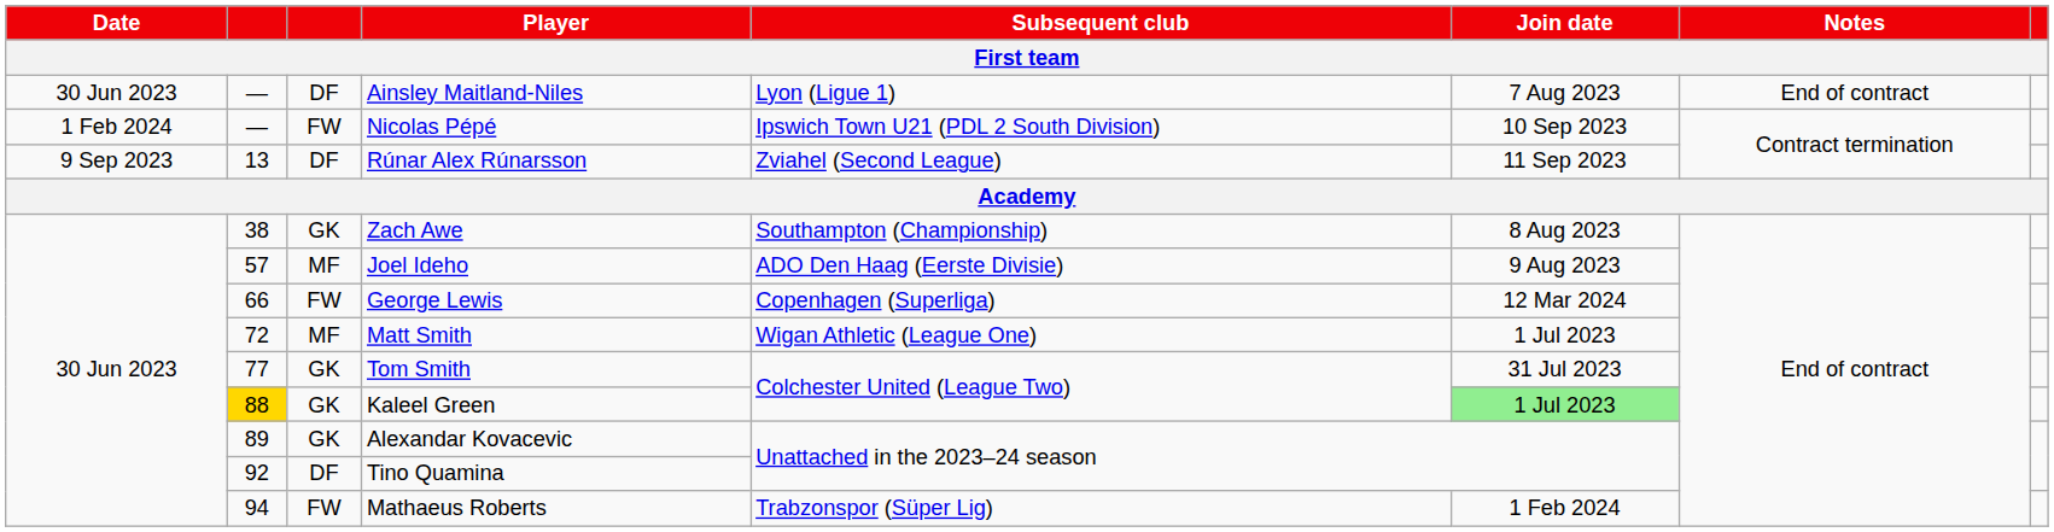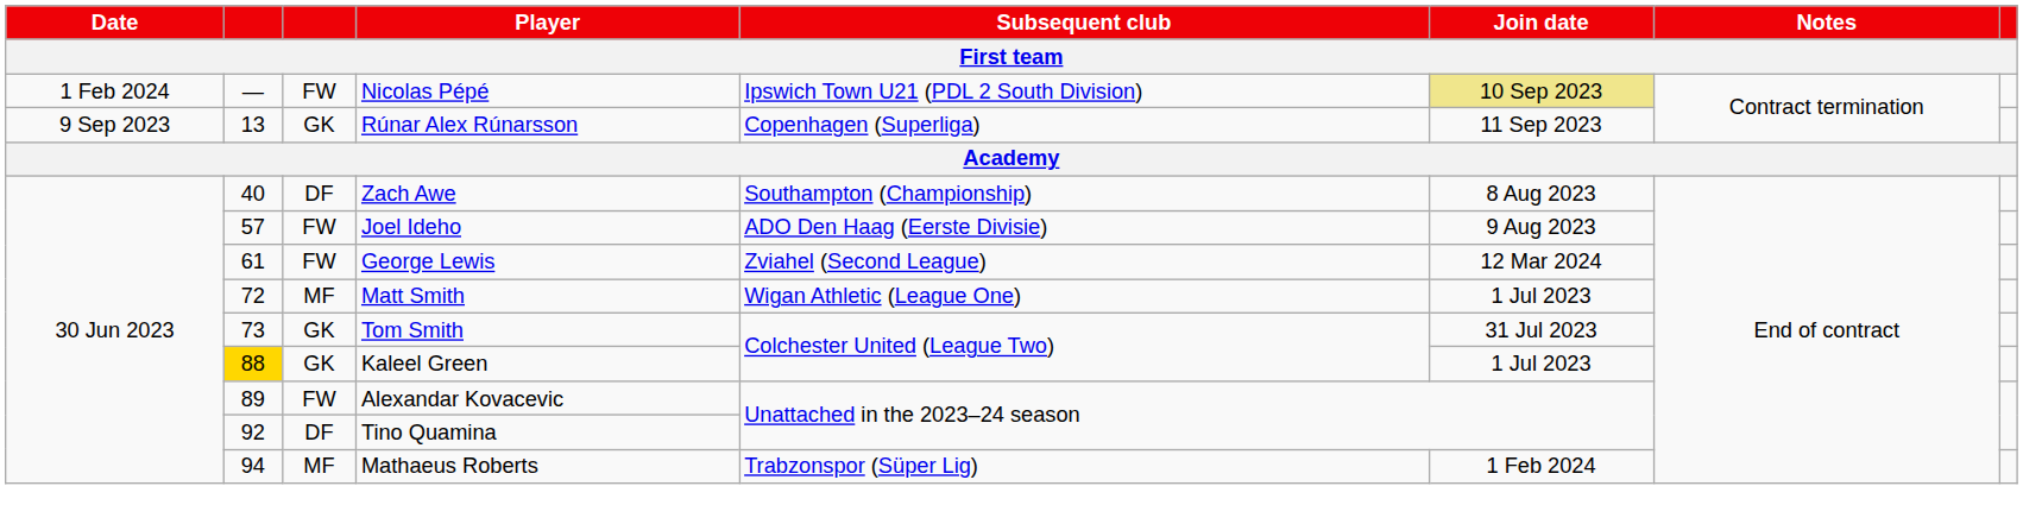- row: 30 Jun 2023 | — | DF | Ainsley Maitland-Niles | Lyon (Ligue 1) | 7 Aug 2023 | End of contract
Nicolas Pépé | Join date: no background -> khaki background
Rúnar Alex Rúnarsson | column 3: DF -> GK
Rúnar Alex Rúnarsson | Subsequent club: Zviahel (Second League) -> Copenhagen (Superliga)
Zach Awe | column 2: 38 -> 40
Zach Awe | column 3: GK -> DF
Joel Ideho | column 3: MF -> FW
George Lewis | column 2: 66 -> 61
George Lewis | Subsequent club: Copenhagen (Superliga) -> Zviahel (Second League)
Tom Smith | column 2: 77 -> 73
Kaleel Green | Join date: lightgreen background -> no background
Alexandar Kovacevic | column 3: GK -> FW
Mathaeus Roberts | column 3: FW -> MF
